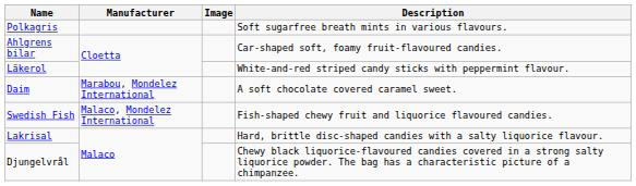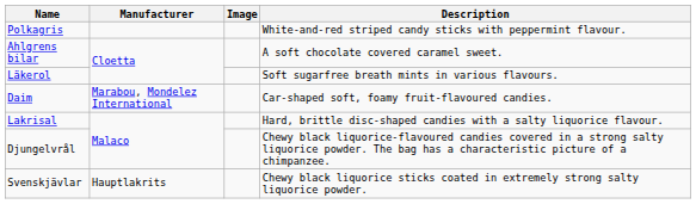Polkagris | Description: Soft sugarfree breath mints in various flavours. -> White-and-red striped candy sticks with peppermint flavour.
Ahlgrens bilar | Description: Car-shaped soft, foamy fruit-flavoured candies. -> A soft chocolate covered caramel sweet.
Läkerol | Description: White-and-red striped candy sticks with peppermint flavour. -> Soft sugarfree breath mints in various flavours.
Daim | Description: A soft chocolate covered caramel sweet. -> Car-shaped soft, foamy fruit-flavoured candies.
- row: Swedish Fish | Malaco, Mondelez International | Fish-shaped chewy fruit and liquorice flavoured candies.
+ row: Svenskjävlar | Hauptlakrits | Chewy black liquorice sticks coated in extremely strong salty liquorice powder.
